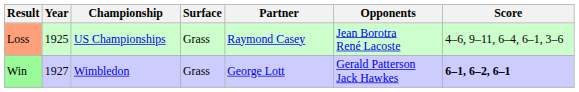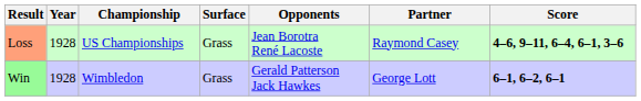columns swapped: Partner <-> Opponents
Loss | Year: 1925 -> 1928
Loss | Score: normal -> bold
Win | Year: 1927 -> 1928
